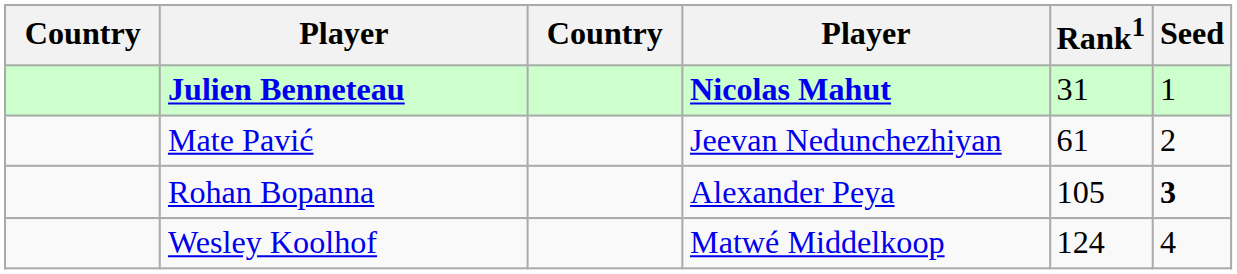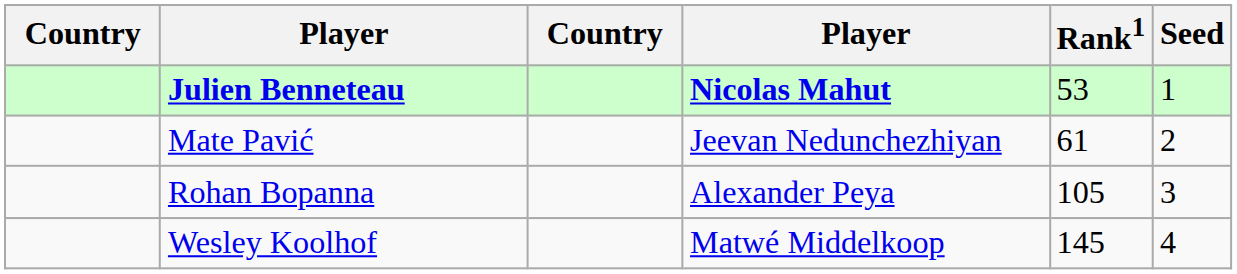Julien Benneteau | Rank1: 31 -> 53
Rohan Bopanna | Seed: bold -> normal
Wesley Koolhof | Rank1: 124 -> 145
